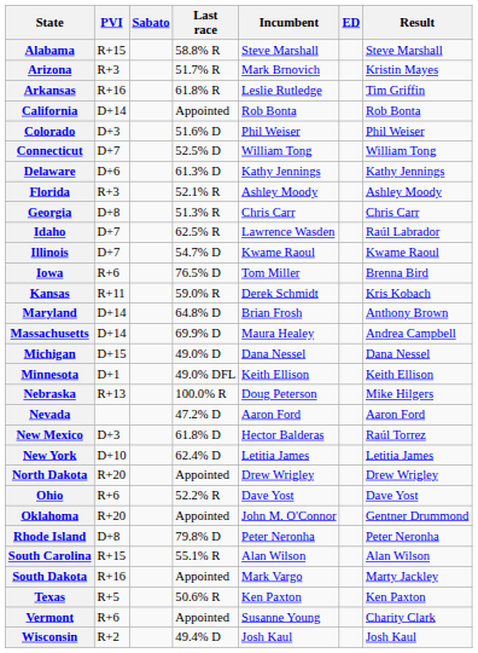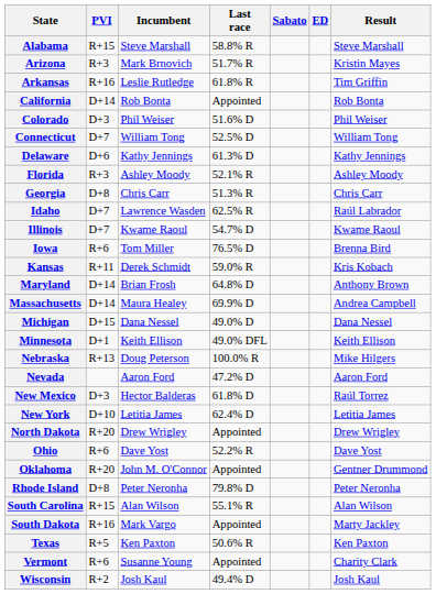columns swapped: Incumbent <-> Sabato
